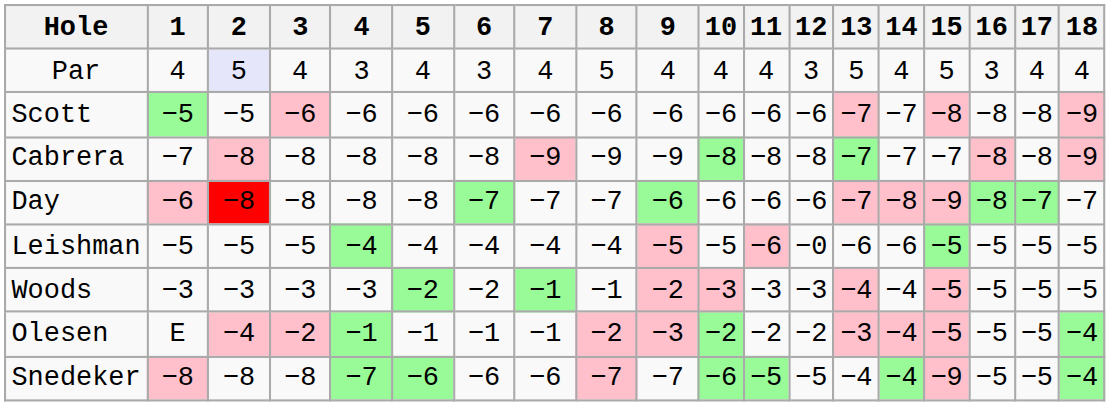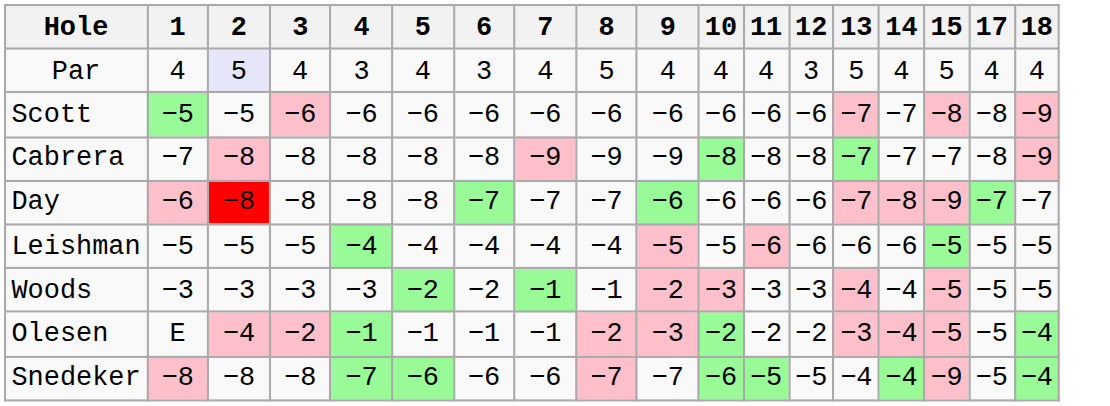- column: 16 | 3 | −8 | −8 | −8 | −5 | −5 | −5 | −5
Leishman | 12: −0 -> −6
